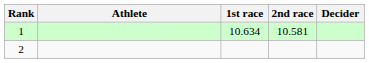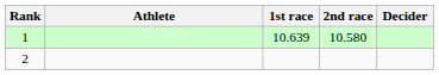1 | 1st race: 10.634 -> 10.639
1 | 2nd race: 10.581 -> 10.580
